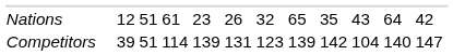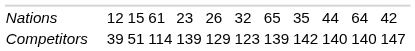Nations | column 7: 51 -> 15
Nations | column 14: 43 -> 44
Competitors | column 10: 131 -> 129
Competitors | column 14: 104 -> 140
